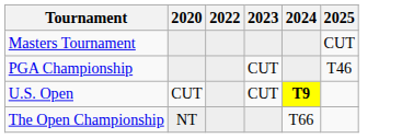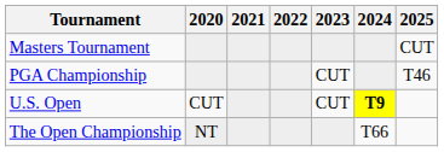+ column: 2021
